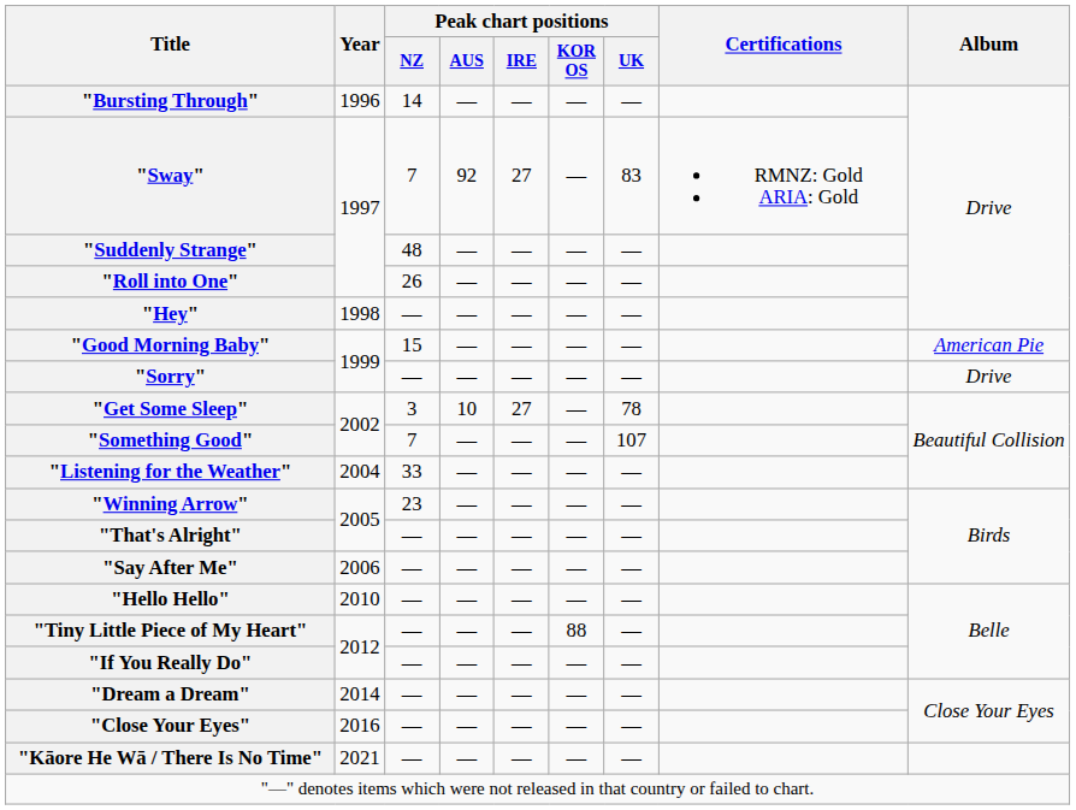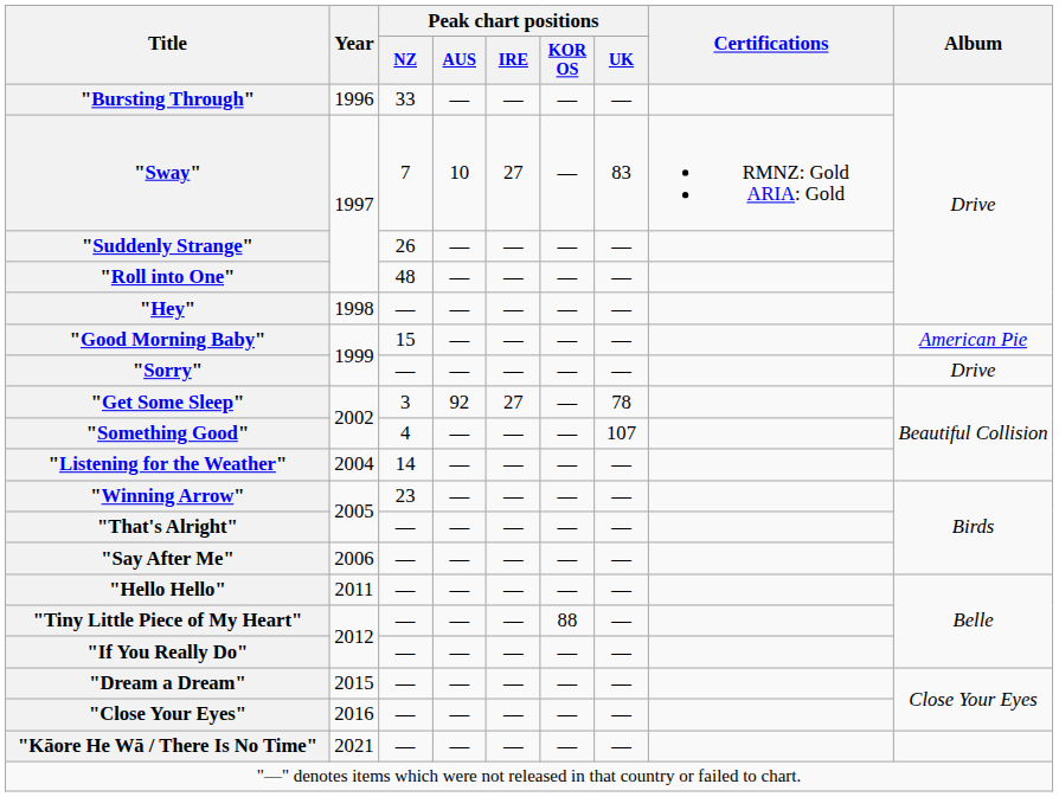"Bursting Through" | Peak chart positions / NZ: 14 -> 33
"Sway" | Peak chart positions / AUS: 92 -> 10
"Suddenly Strange" | Peak chart positions / NZ: 48 -> 26
"Roll into One" | Peak chart positions / NZ: 26 -> 48
"Get Some Sleep" | Peak chart positions / AUS: 10 -> 92
"Something Good" | Peak chart positions / NZ: 7 -> 4
"Listening for the Weather" | Peak chart positions / NZ: 33 -> 14
"Hello Hello" | Year: 2010 -> 2011
"Dream a Dream" | Year: 2014 -> 2015
